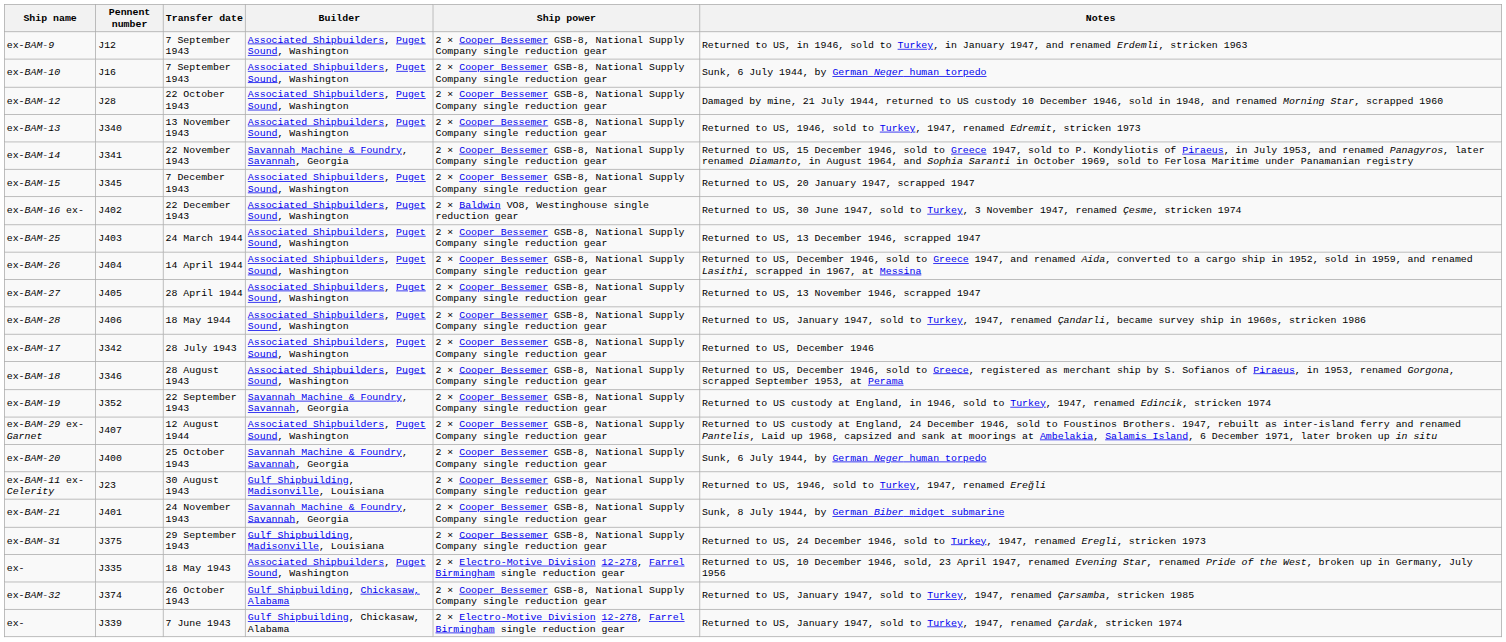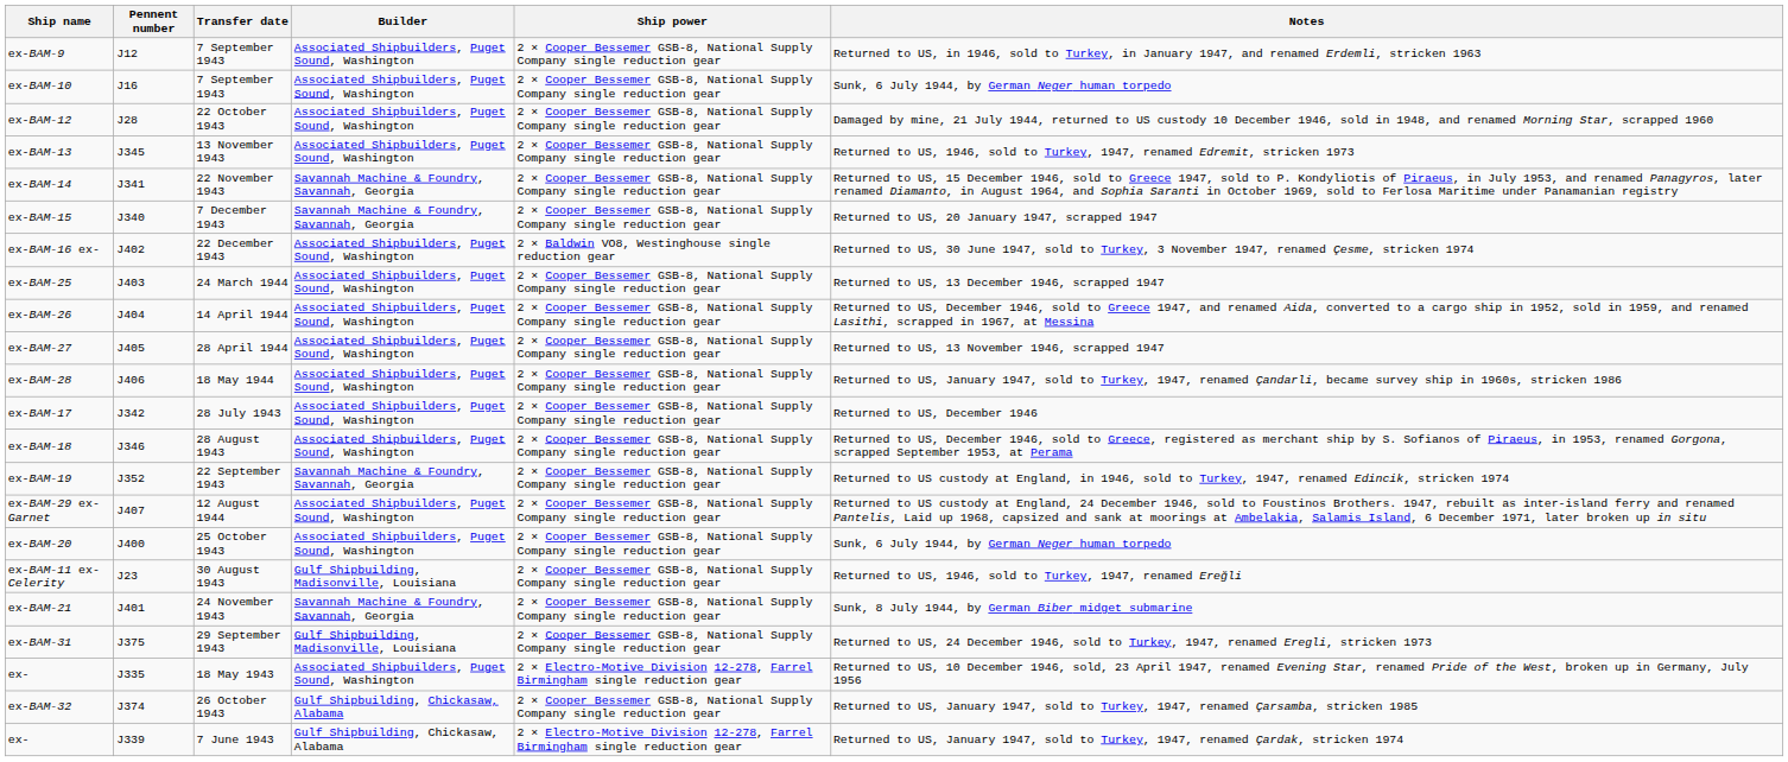ex-BAM-13 | Pennent number: J340 -> J345
ex-BAM-15 | Pennent number: J345 -> J340
ex-BAM-15 | Builder: Associated Shipbuilders, Puget Sound, Washington -> Savannah Machine & Foundry, Savannah, Georgia
ex-BAM-20 | Builder: Savannah Machine & Foundry, Savannah, Georgia -> Associated Shipbuilders, Puget Sound, Washington
